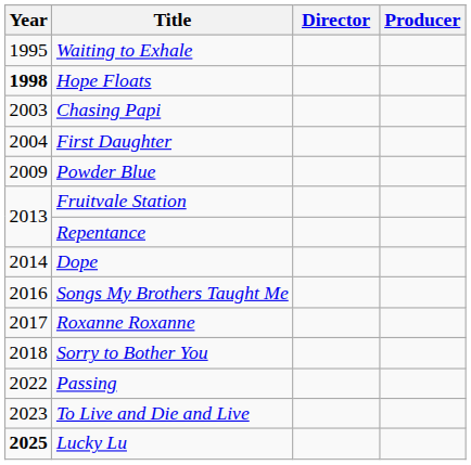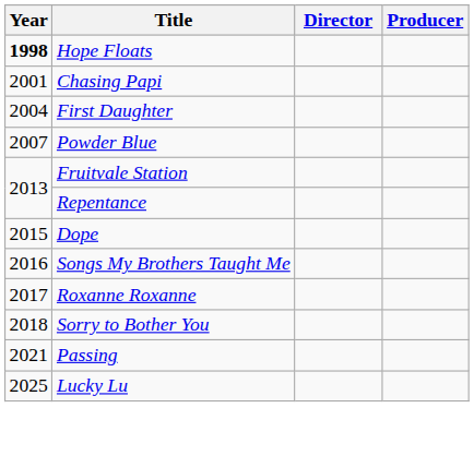- row: 1995 | Waiting to Exhale
Chasing Papi | Year: 2003 -> 2001
Powder Blue | Year: 2009 -> 2007
Dope | Year: 2014 -> 2015
Passing | Year: 2022 -> 2021
- row: 2023 | To Live and Die and Live
Lucky Lu | Year: bold -> normal
